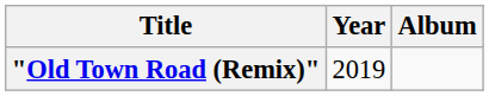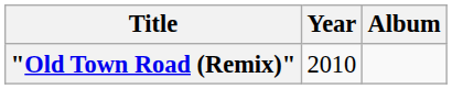"Old Town Road (Remix)" | Year: 2019 -> 2010
